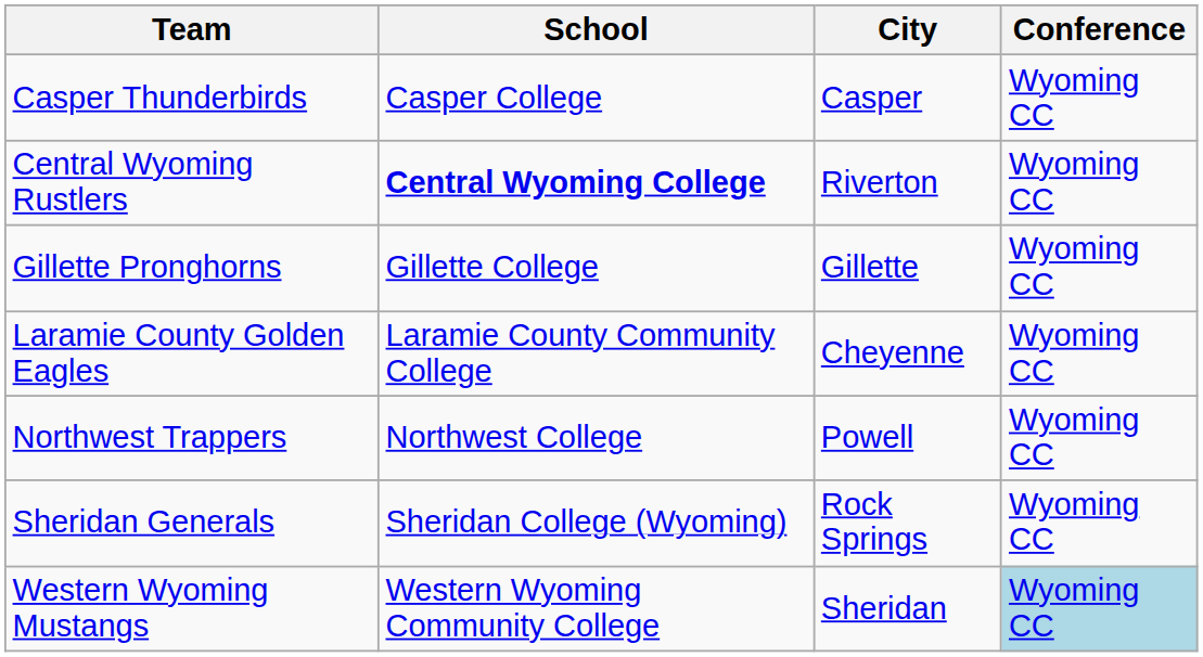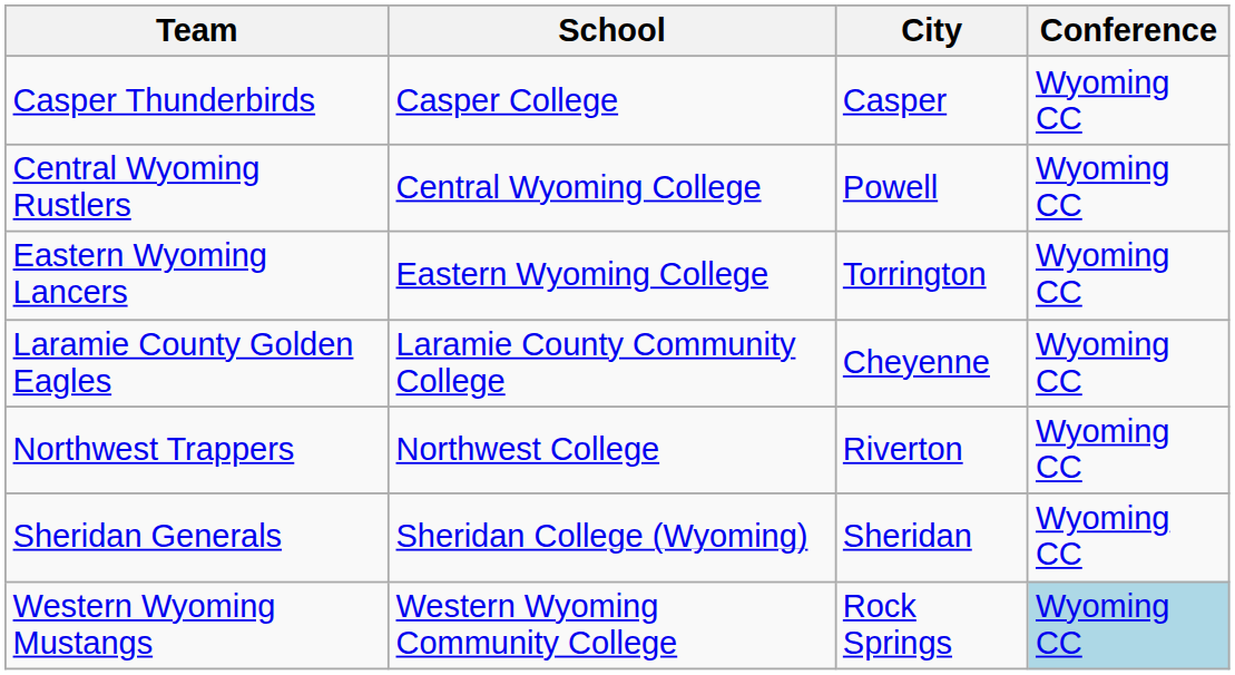Central Wyoming Rustlers | School: bold -> normal
Central Wyoming Rustlers | City: Riverton -> Powell
+ row: Eastern Wyoming Lancers | Eastern Wyoming College | Torrington | Wyoming CC
- row: Gillette Pronghorns | Gillette College | Gillette | Wyoming CC
Northwest Trappers | City: Powell -> Riverton
Sheridan Generals | City: Rock Springs -> Sheridan
Western Wyoming Mustangs | City: Sheridan -> Rock Springs
